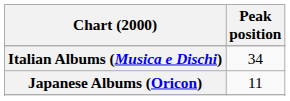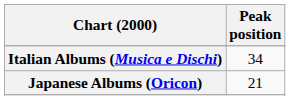Japanese Albums (Oricon) | Peak position: 11 -> 21
